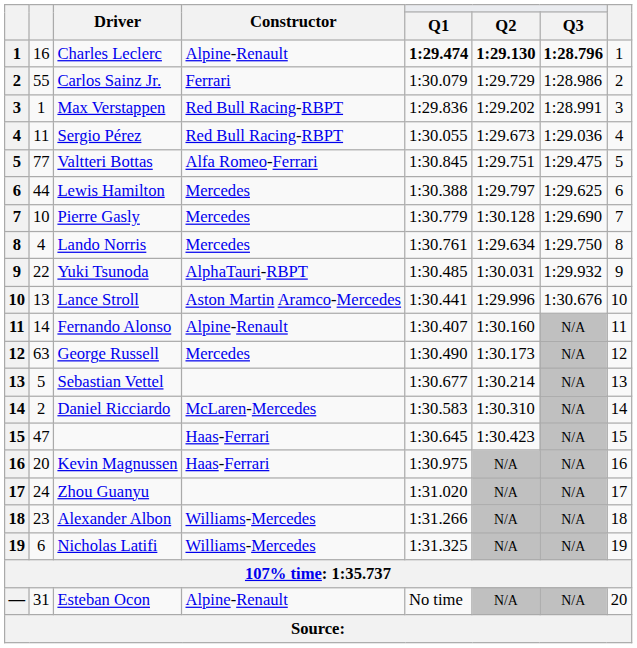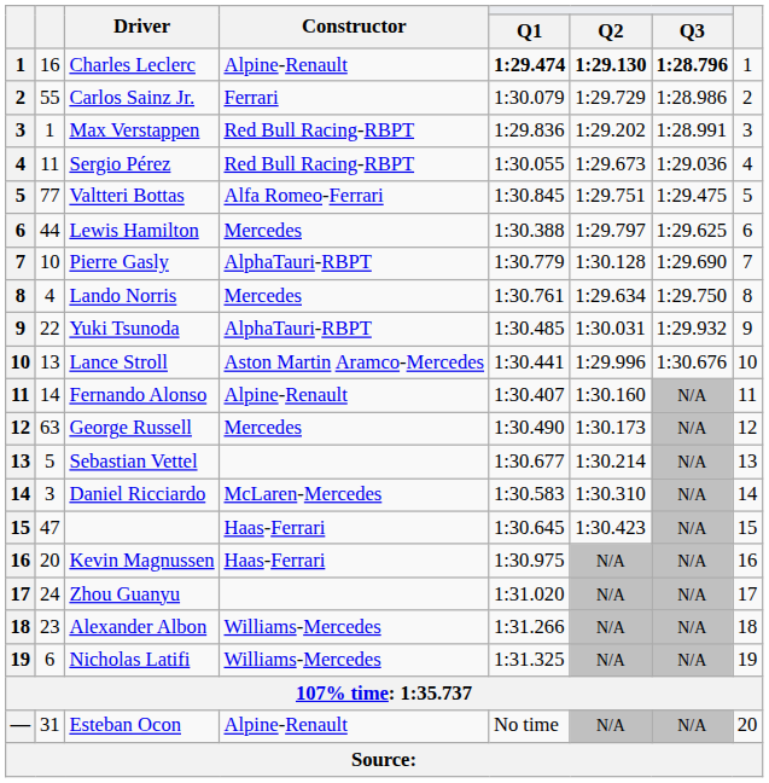Pierre Gasly | Constructor: Mercedes -> AlphaTauri-RBPT
Daniel Ricciardo | column 2: 2 -> 3
